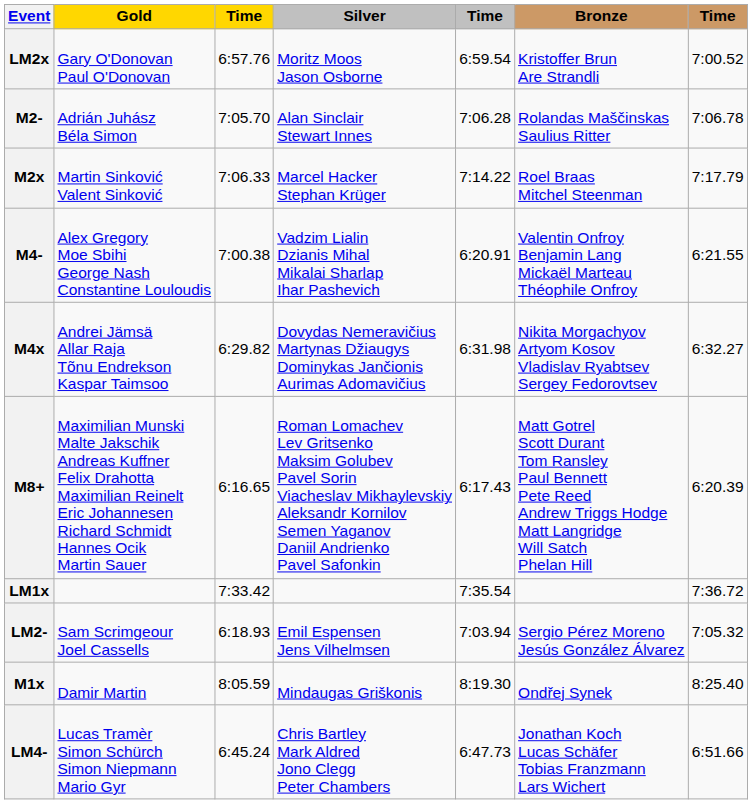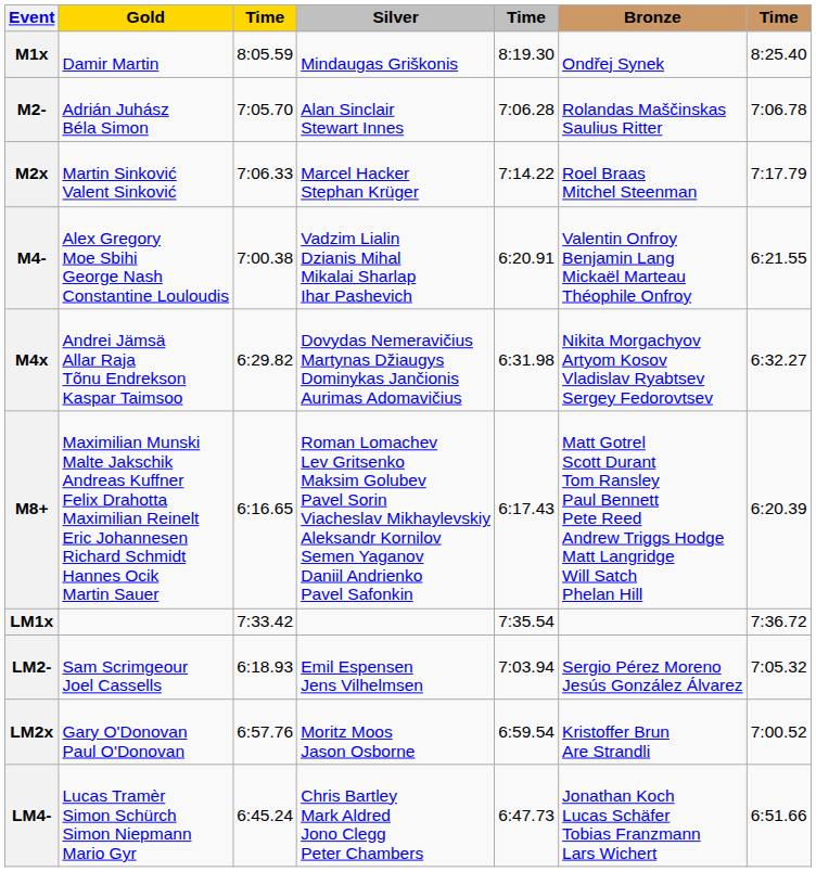rows swapped: M1x <-> LM2x
